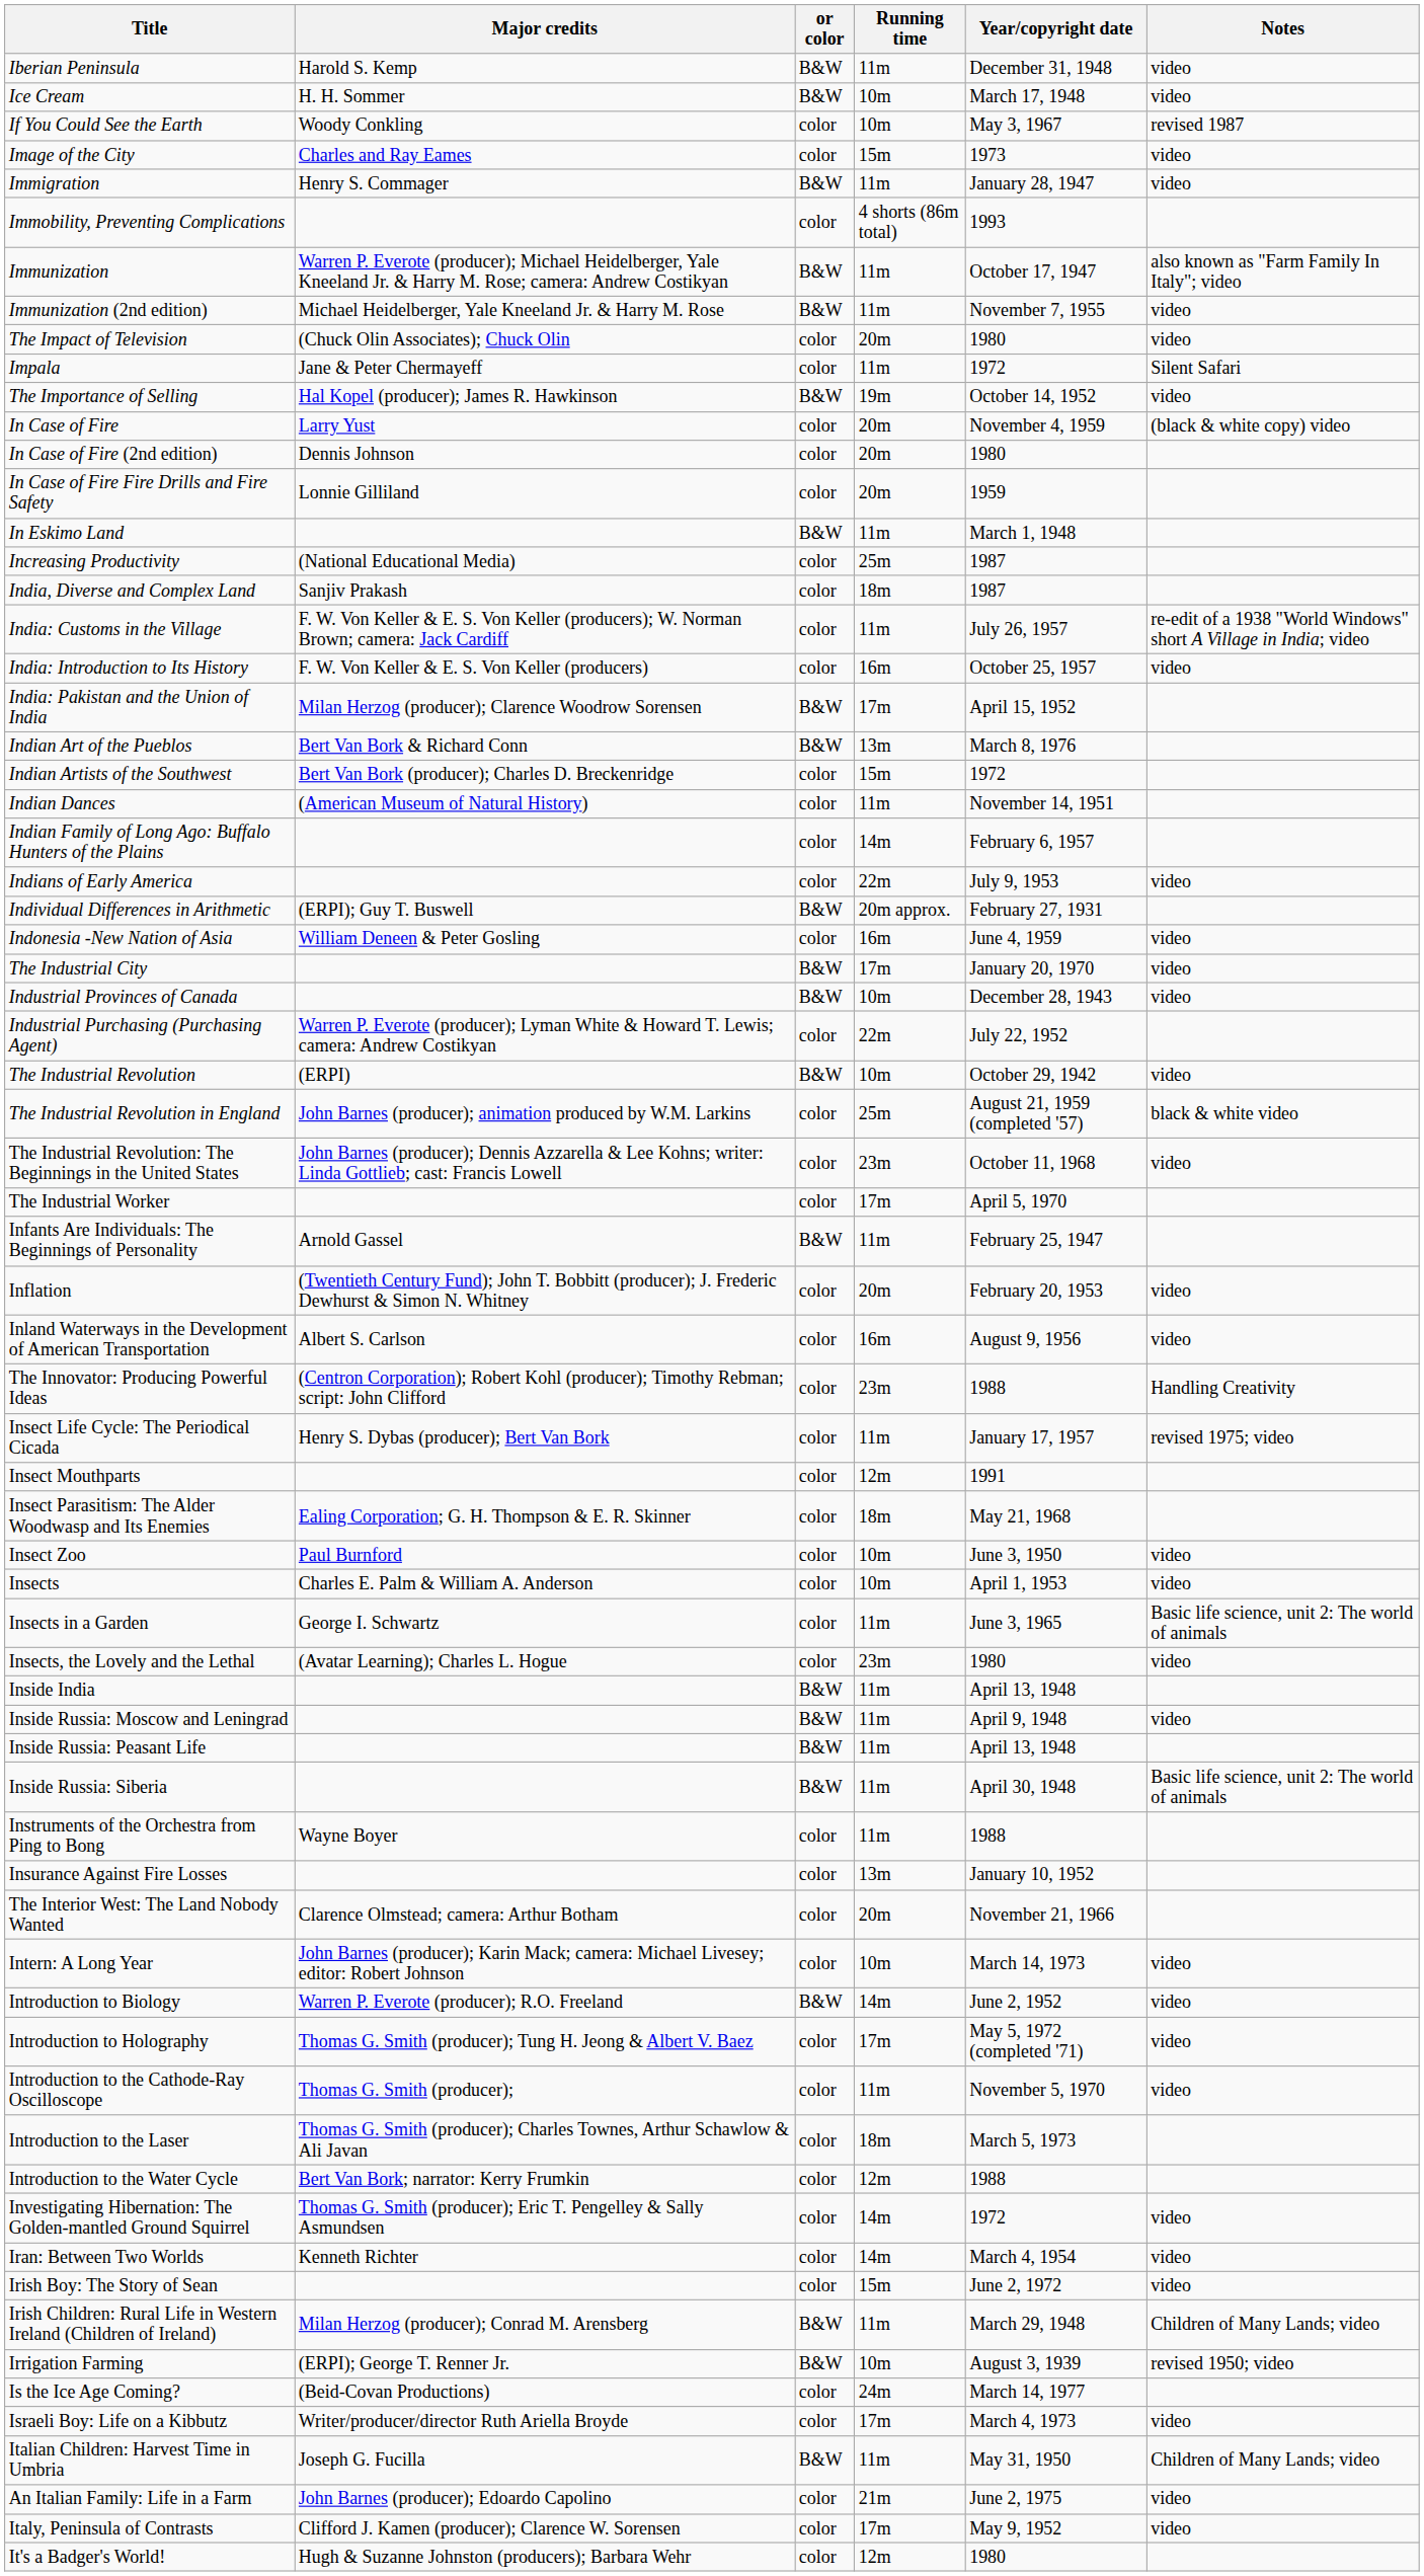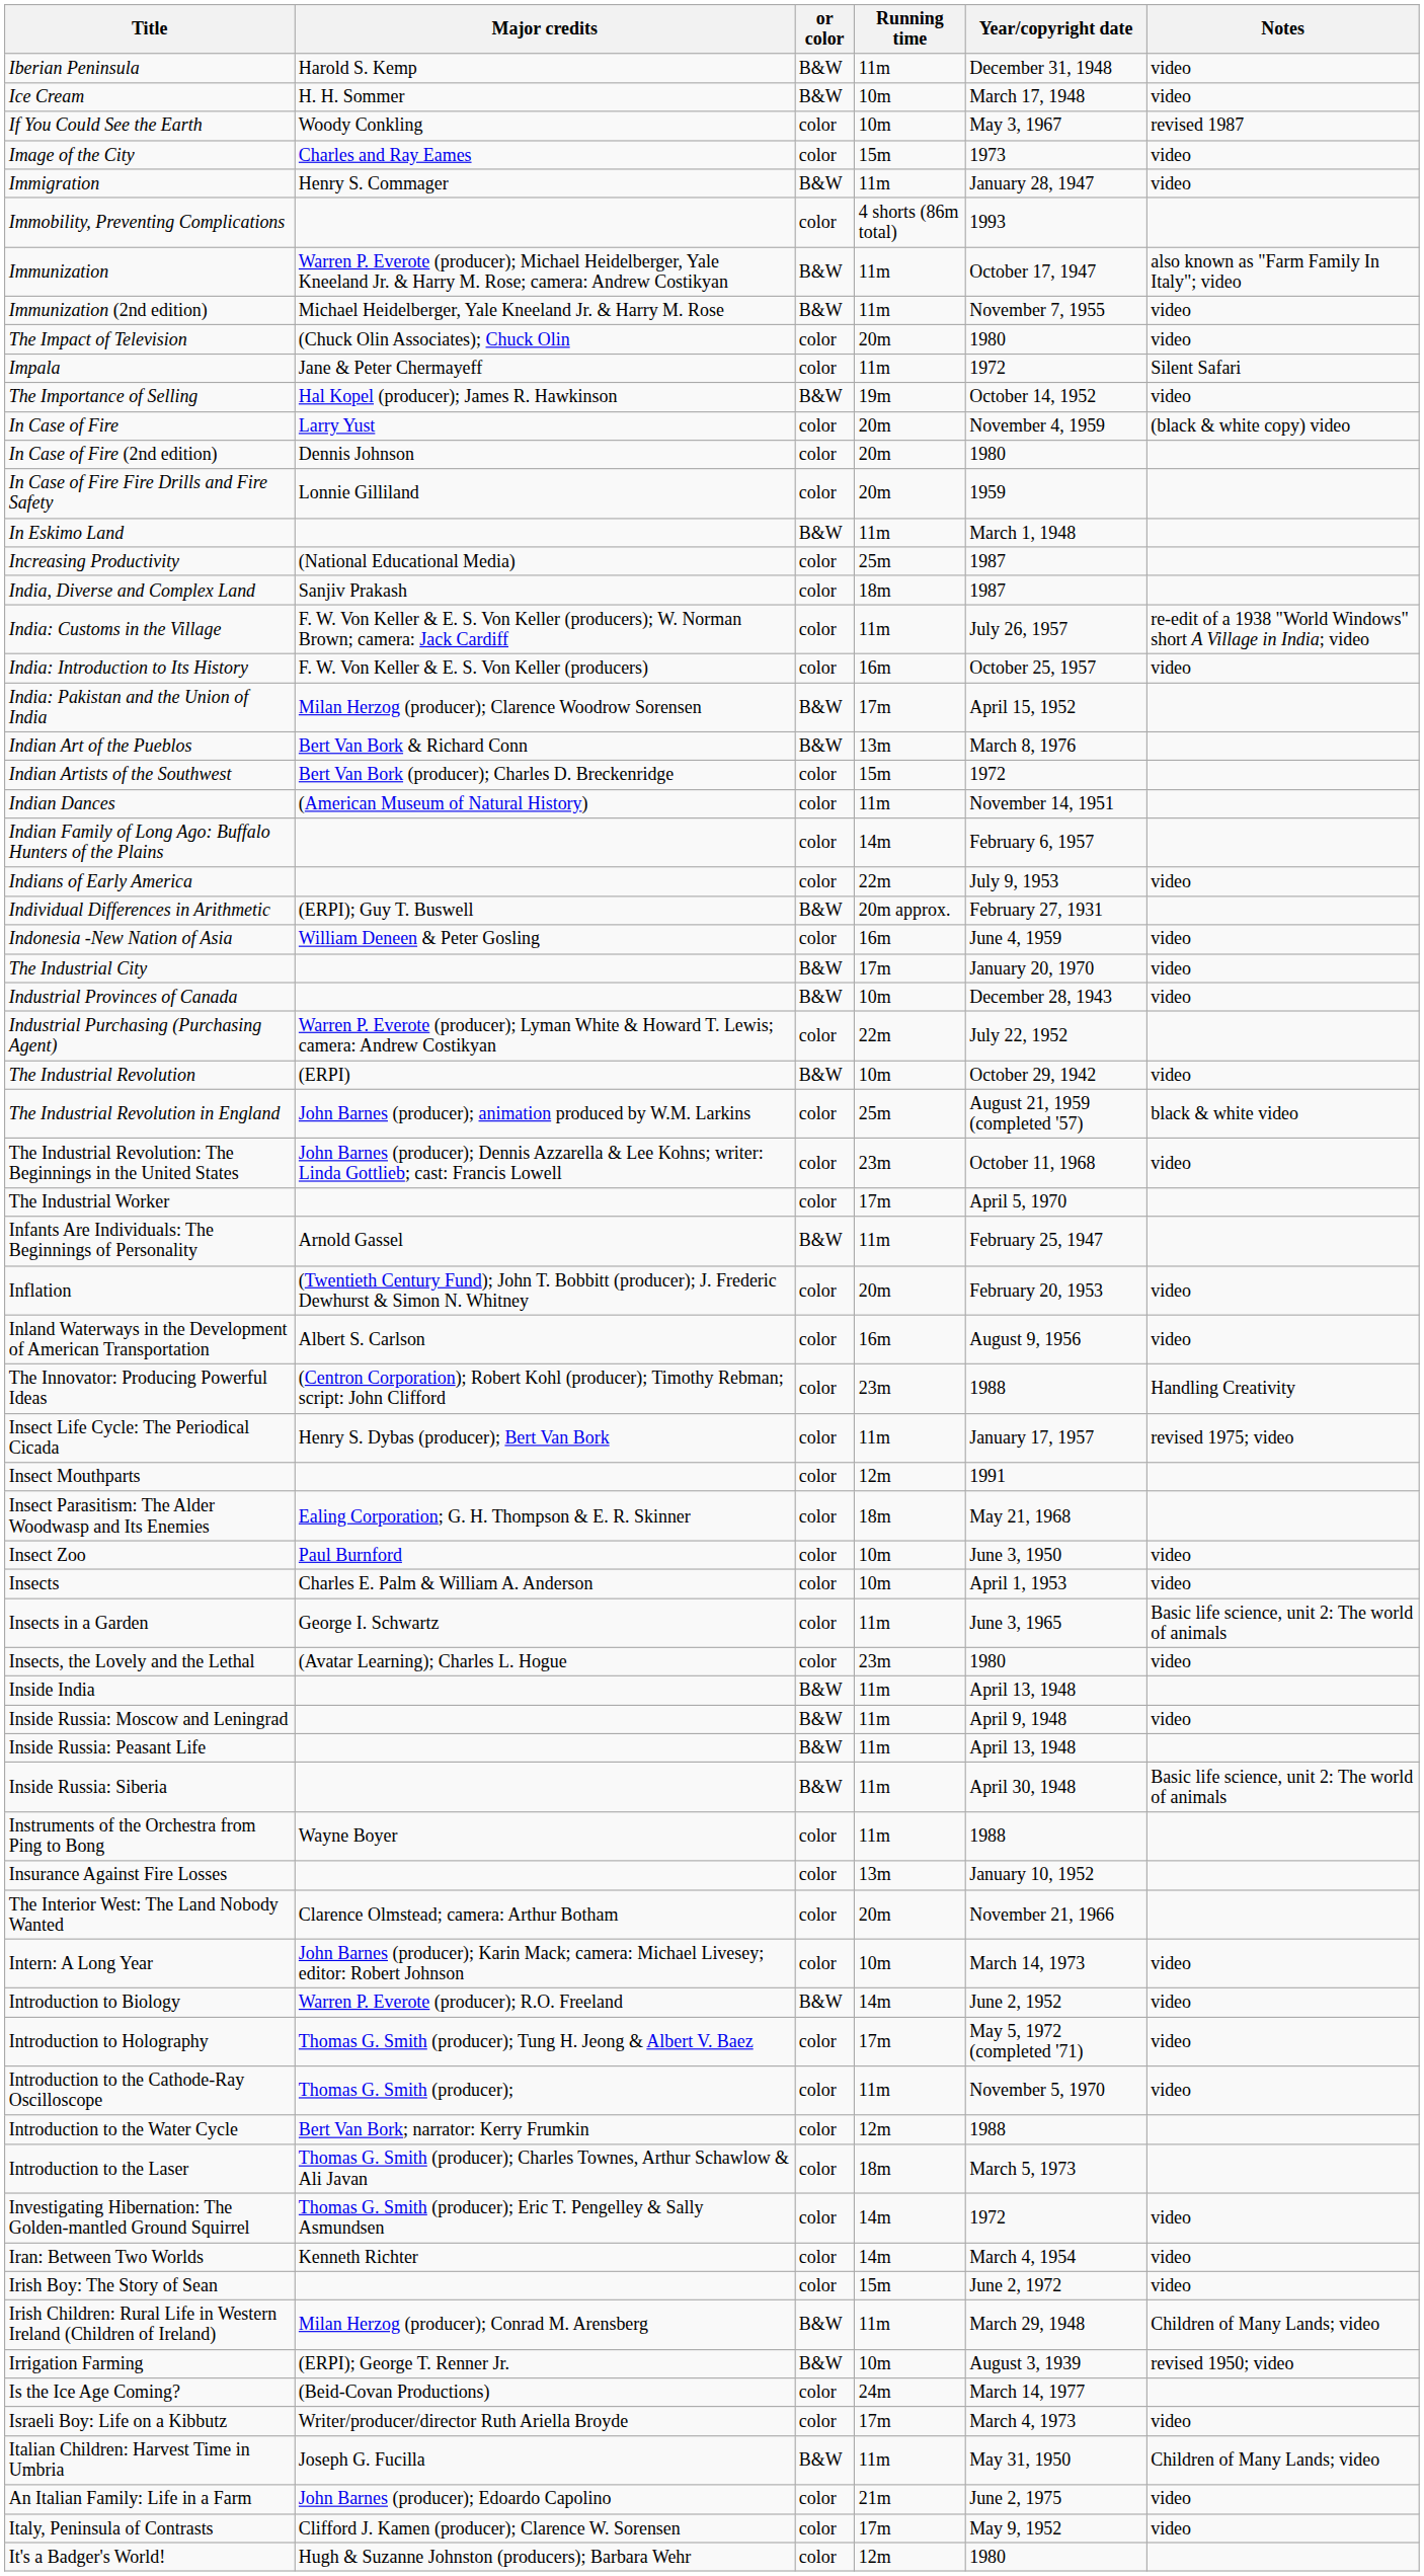rows swapped: Introduction to the Laser <-> Introduction to the Water Cycle
